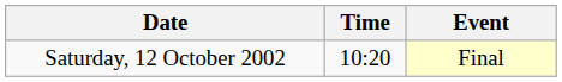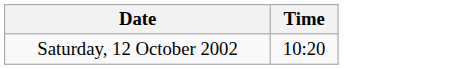- column: Event | Final
